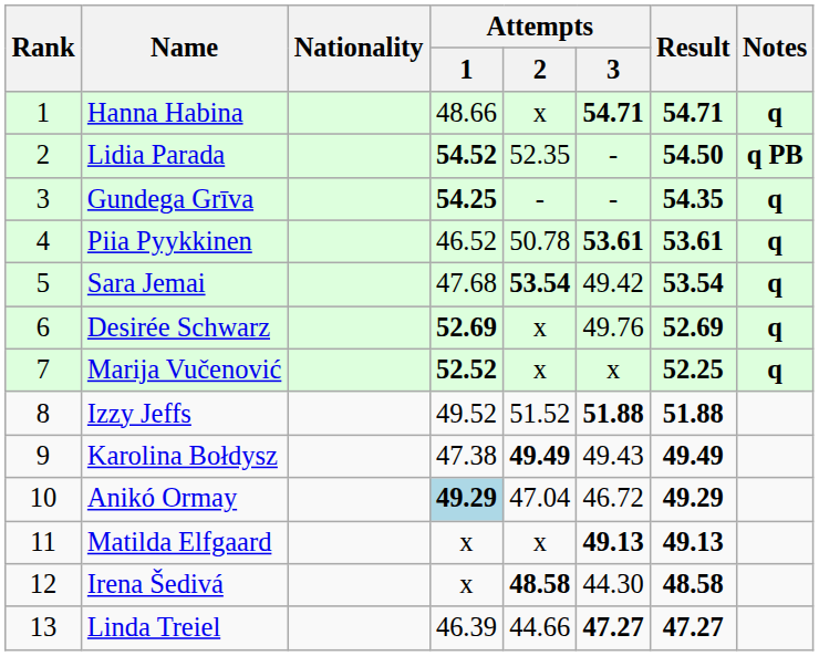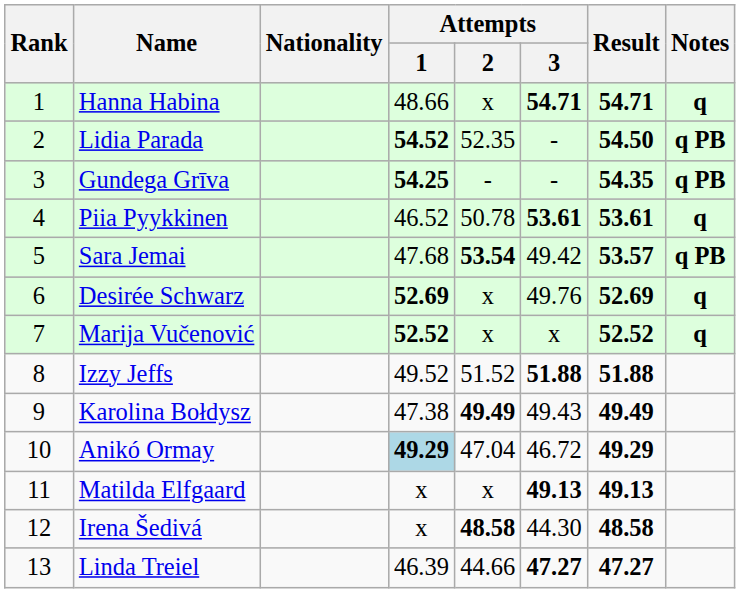Gundega Grīva | Notes: q -> q PB
Sara Jemai | Result: 53.54 -> 53.57
Sara Jemai | Notes: q -> q PB
Marija Vučenović | Result: 52.25 -> 52.52
